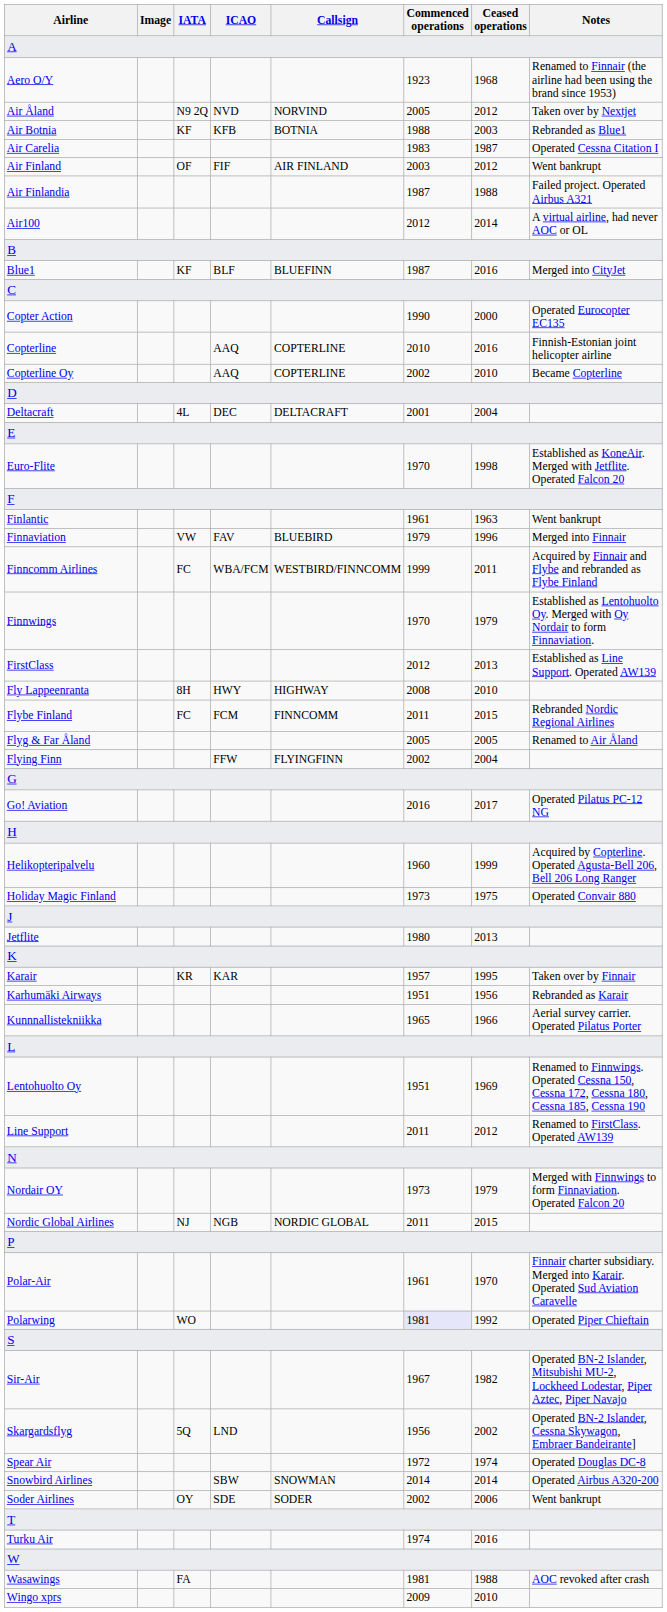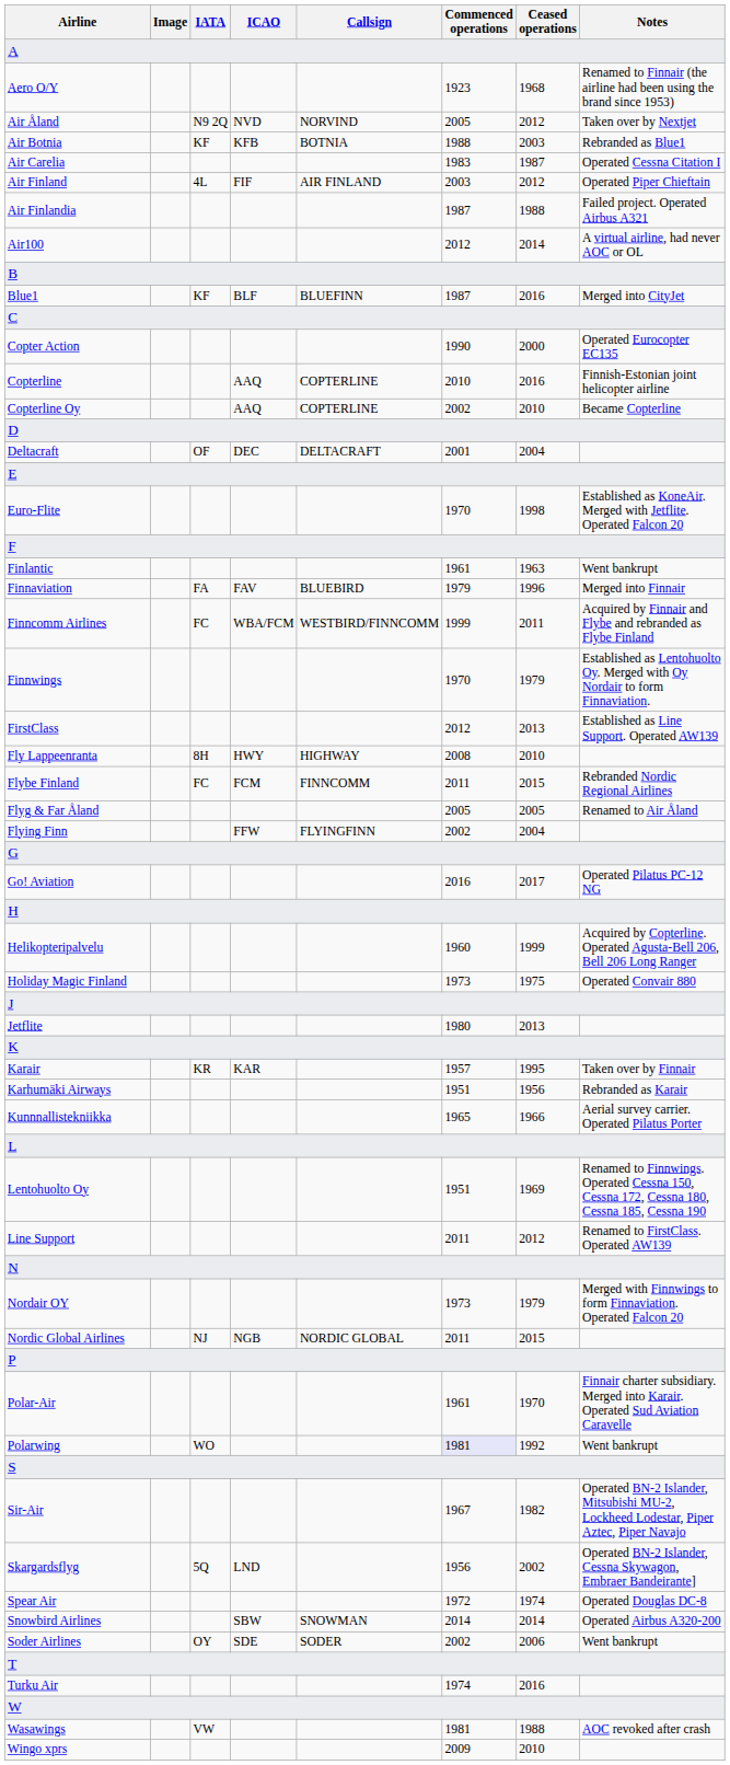Air Finland | IATA: OF -> 4L
Air Finland | Notes: Went bankrupt -> Operated Piper Chieftain
Deltacraft | IATA: 4L -> OF
Finnaviation | IATA: VW -> FA
Polarwing | Notes: Operated Piper Chieftain -> Went bankrupt
Wasawings | IATA: FA -> VW
